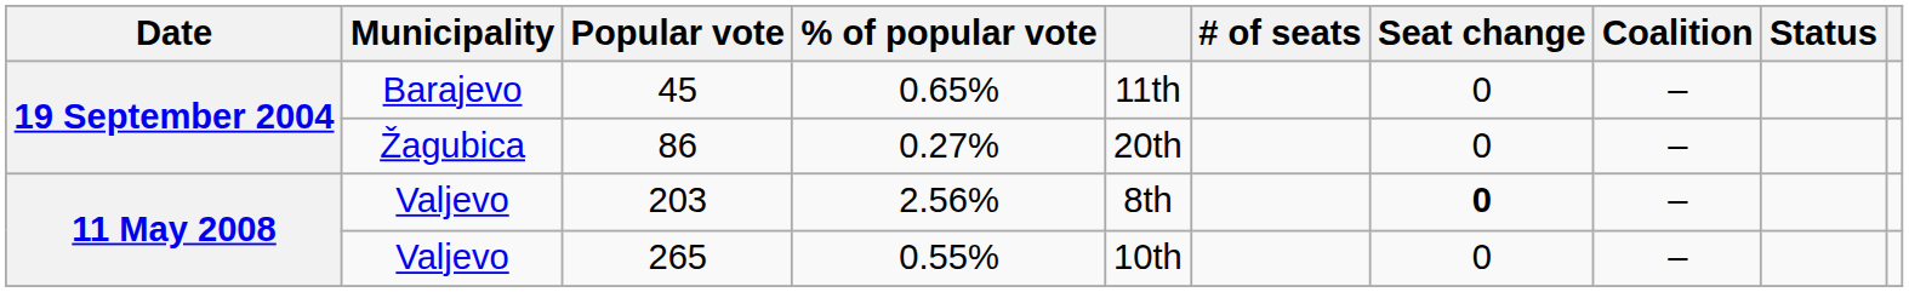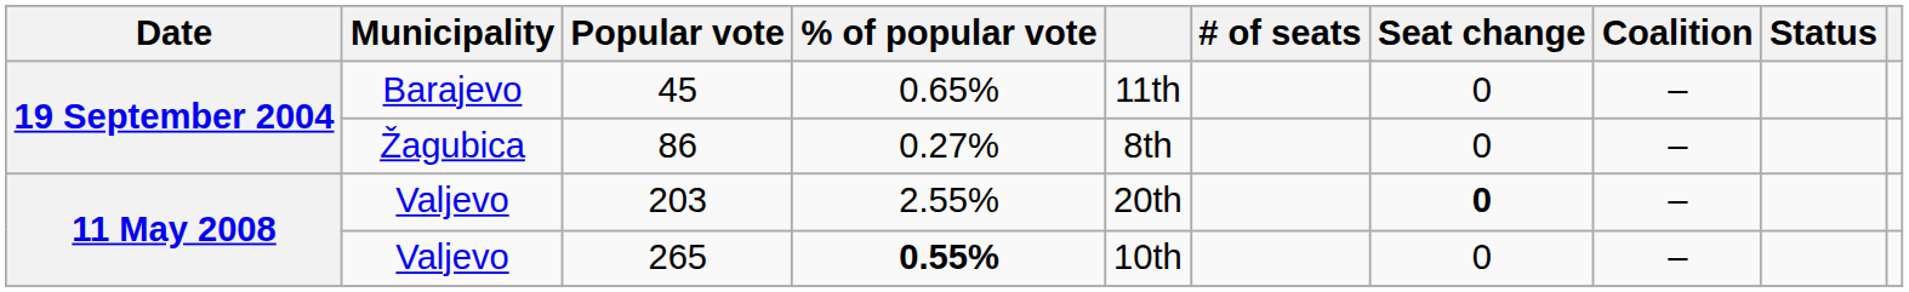86 | column 5: 20th -> 8th
203 | % of popular vote: 2.56% -> 2.55%
203 | column 5: 8th -> 20th
265 | % of popular vote: normal -> bold
